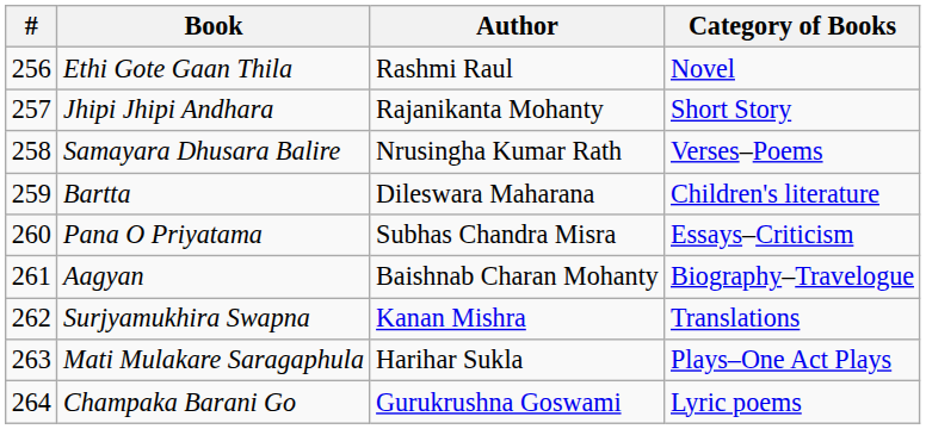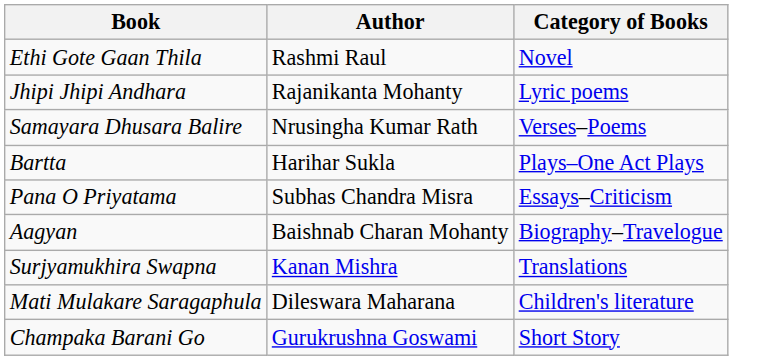- column: # | 256 | 257 | 258 | 259 | 260 | 261 | 262 | 263 | 264
Jhipi Jhipi Andhara | Category of Books: Short Story -> Lyric poems
Bartta | Author: Dileswara Maharana -> Harihar Sukla
Bartta | Category of Books: Children's literature -> Plays–One Act Plays
Mati Mulakare Saragaphula | Author: Harihar Sukla -> Dileswara Maharana
Mati Mulakare Saragaphula | Category of Books: Plays–One Act Plays -> Children's literature
Champaka Barani Go | Category of Books: Lyric poems -> Short Story
